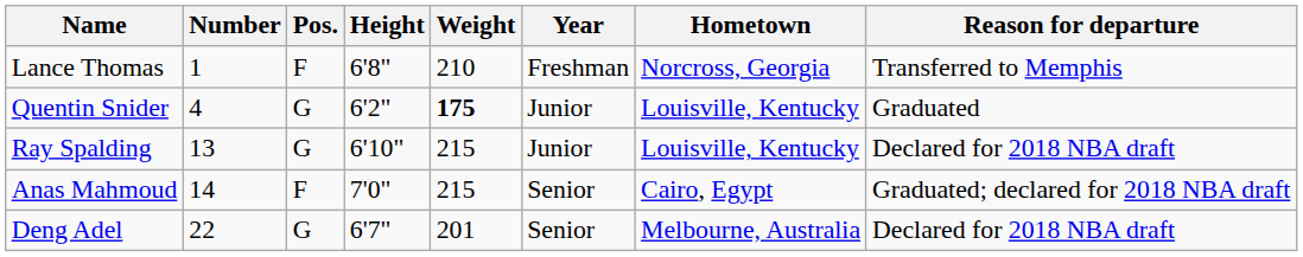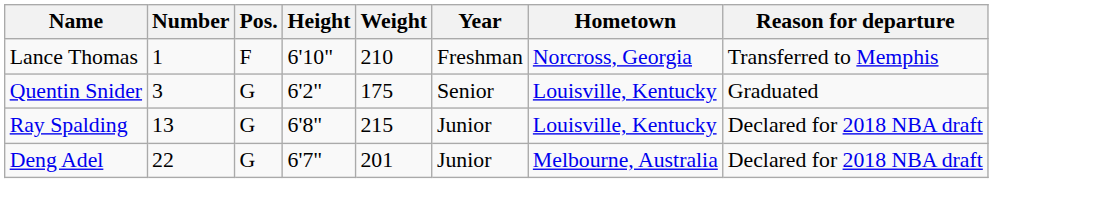Lance Thomas | Height: 6'8" -> 6'10"
Quentin Snider | Number: 4 -> 3
Quentin Snider | Weight: bold -> normal
Quentin Snider | Year: Junior -> Senior
Ray Spalding | Height: 6'10" -> 6'8"
- row: Anas Mahmoud | 14 | F | 7'0" | 215 | Senior | Cairo, Egypt | Graduated; declared for 2018 NBA draft
Deng Adel | Year: Senior -> Junior
